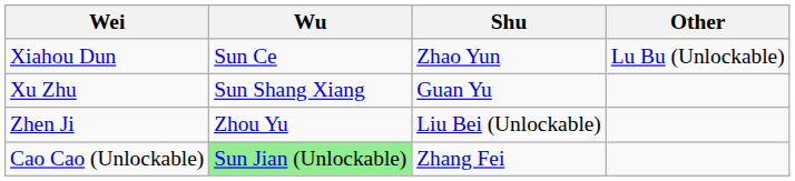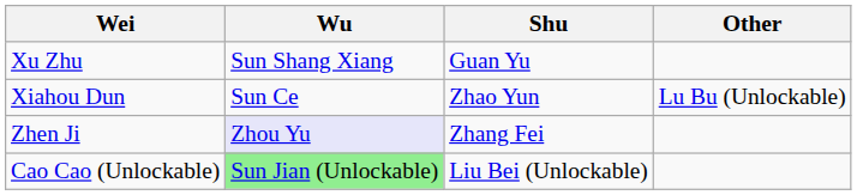rows swapped: Xiahou Dun <-> Xu Zhu
Zhen Ji | Wu: no background -> lavender background
Zhen Ji | Shu: Liu Bei (Unlockable) -> Zhang Fei
Cao Cao (Unlockable) | Shu: Zhang Fei -> Liu Bei (Unlockable)
